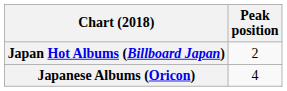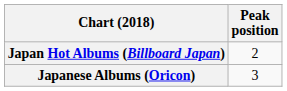Japanese Albums (Oricon) | Peak position: 4 -> 3
